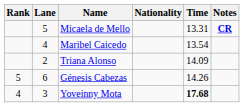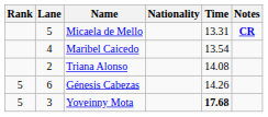Triana Alonso | Time: 14.09 -> 14.08
Yoveinny Mota | Rank: 4 -> 5
